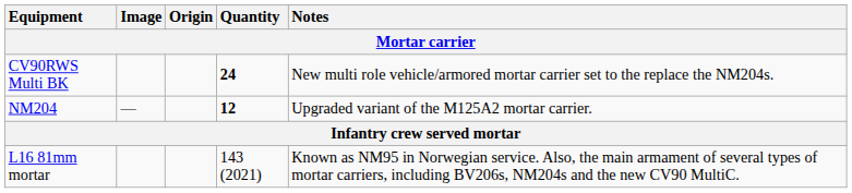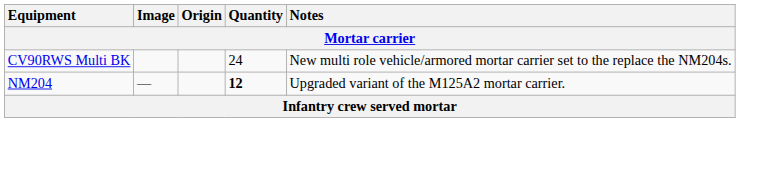CV90RWS Multi BK | Quantity: bold -> normal
- row: L16 81mm mortar | 143 (2021) | Known as NM95 in Norwegian service. Also, the main armament of several types of mortar carriers, including BV206s, NM204s and the new CV90 MultiC.
